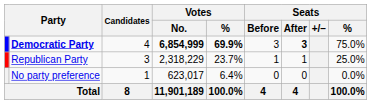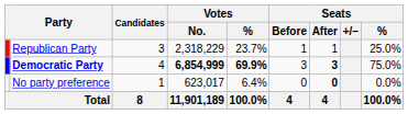rows swapped: Democratic Party <-> Republican Party
No party preference | Seats / After: normal -> bold
